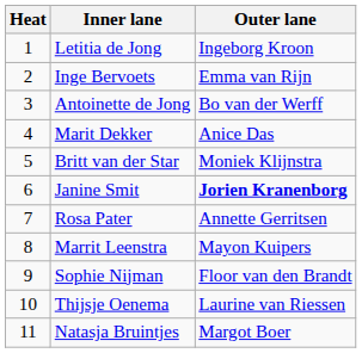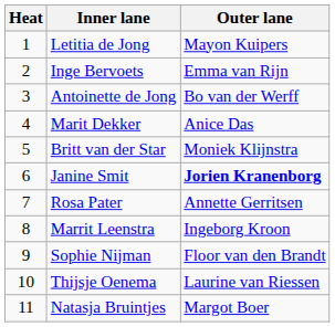Letitia de Jong | Outer lane: Ingeborg Kroon -> Mayon Kuipers
Marrit Leenstra | Outer lane: Mayon Kuipers -> Ingeborg Kroon
